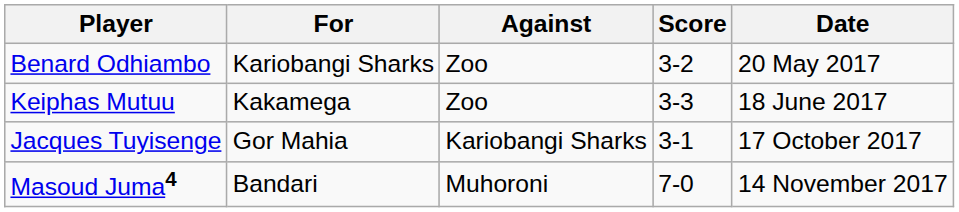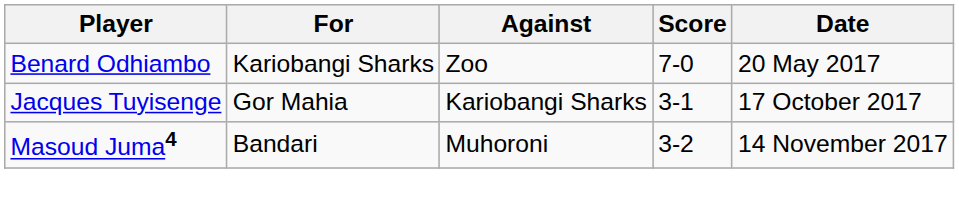Benard Odhiambo | Score: 3-2 -> 7-0
- row: Keiphas Mutuu | Kakamega | Zoo | 3-3 | 18 June 2017
Masoud Juma4 | Score: 7-0 -> 3-2
